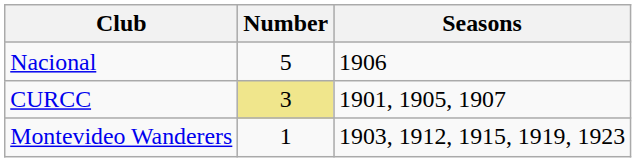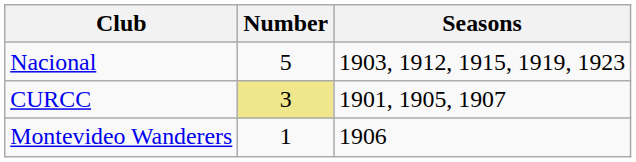Nacional | Seasons: 1906 -> 1903, 1912, 1915, 1919, 1923
Montevideo Wanderers | Seasons: 1903, 1912, 1915, 1919, 1923 -> 1906
